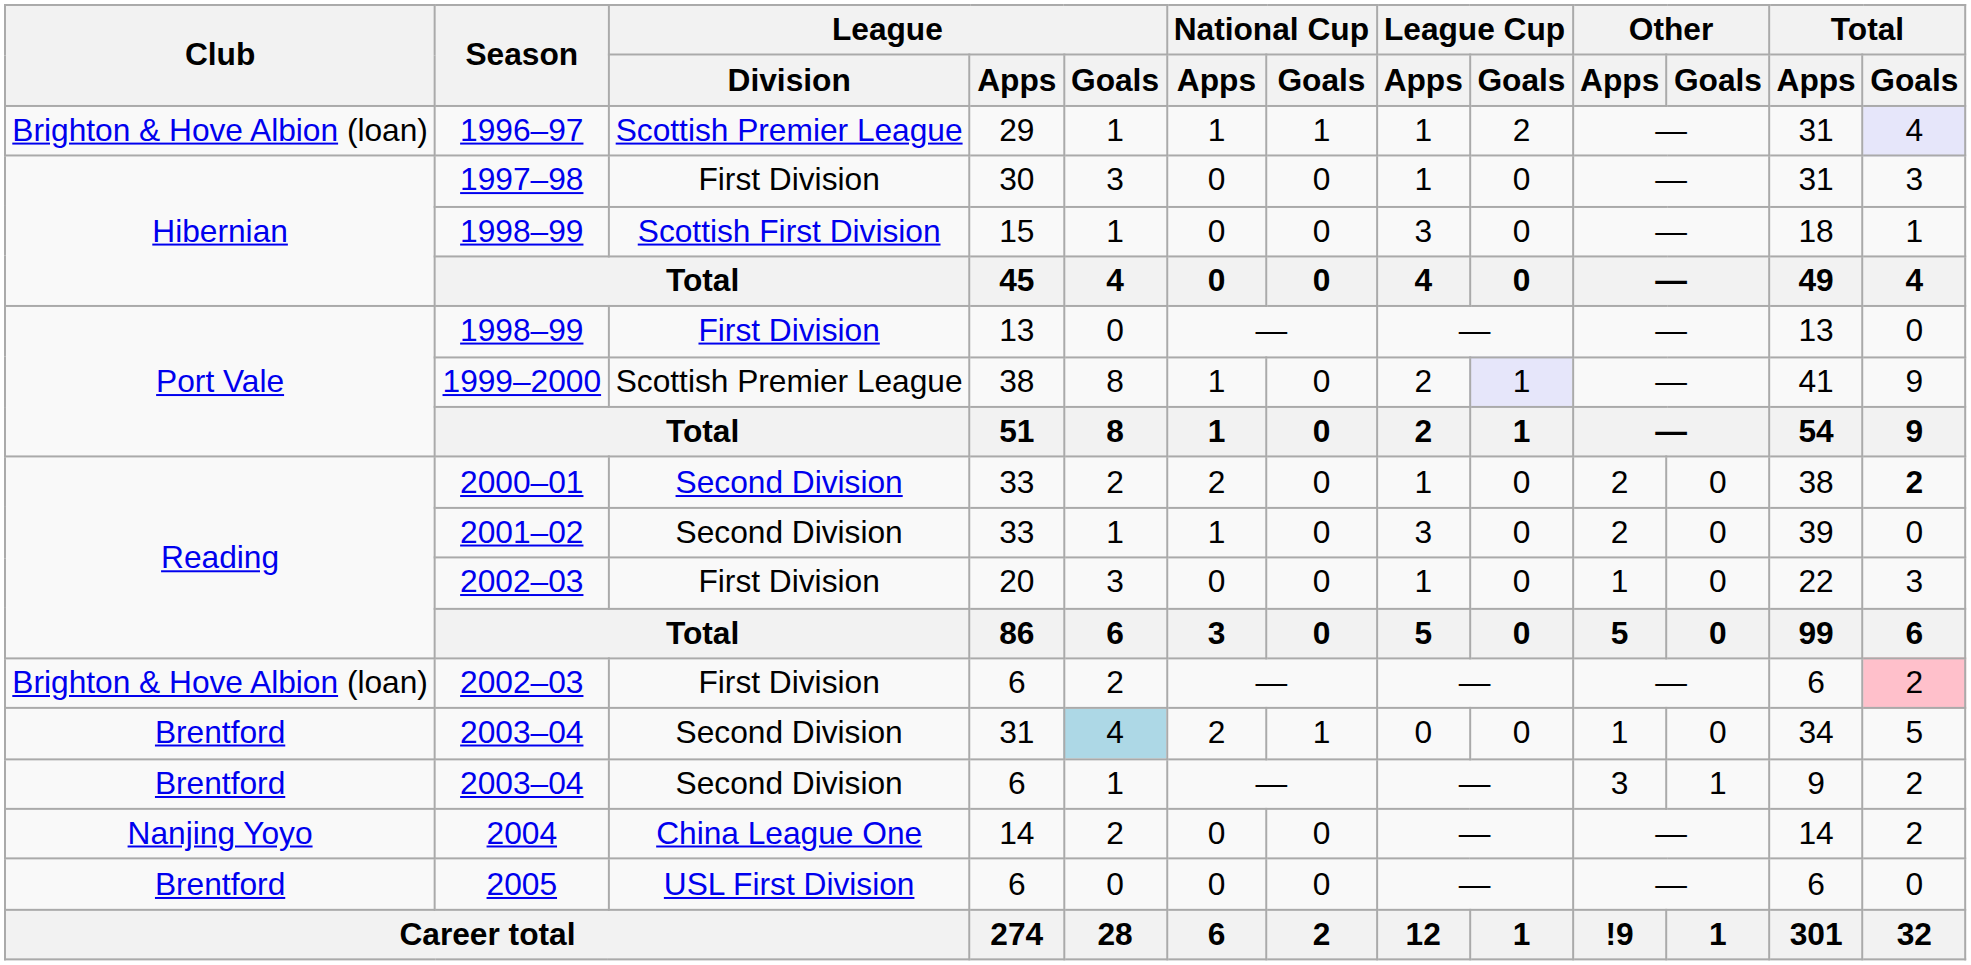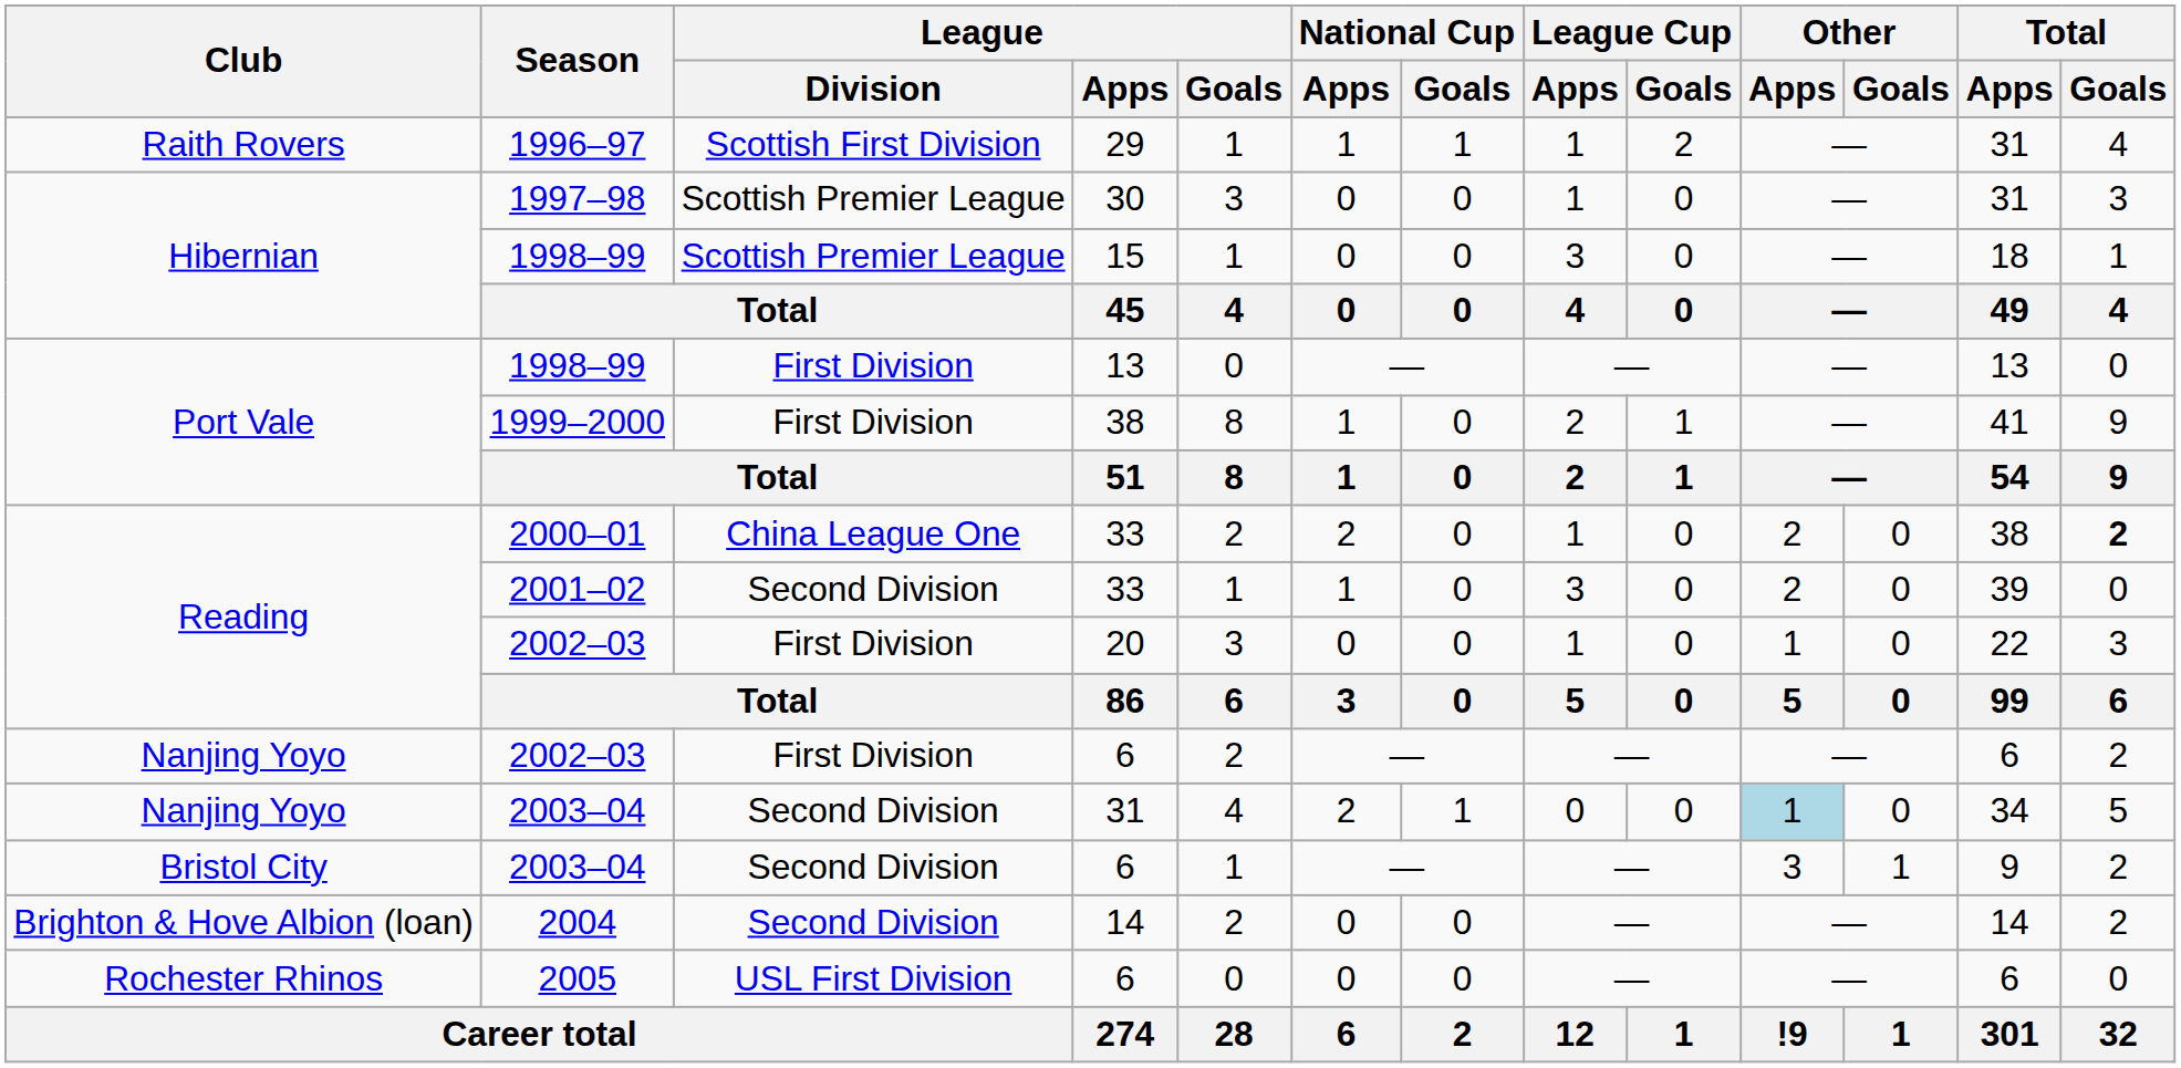1996–97 | Club: Brighton & Hove Albion (loan) -> Raith Rovers
1996–97 | League / Division: Scottish Premier League -> Scottish First Division
1996–97 | Total / Goals: lavender background -> no background
1997–98 | League / Division: First Division -> Scottish Premier League
1998–99 / 15 | League / Division: Scottish First Division -> Scottish Premier League
1999–2000 | League / Division: Scottish Premier League -> First Division
1999–2000 | League Cup / Goals: lavender background -> no background
2000–01 | League / Division: Second Division -> China League One
2002–03 / 6 | Club: Brighton & Hove Albion (loan) -> Nanjing Yoyo
2002–03 / 6 | Total / Goals: pink background -> no background
2003–04 / 31 | Club: Brentford -> Nanjing Yoyo
2003–04 / 31 | League / Goals: lightblue background -> no background
2003–04 / 31 | Other / Apps: no background -> lightblue background
2003–04 / 6 | Club: Brentford -> Bristol City
2004 | Club: Nanjing Yoyo -> Brighton & Hove Albion (loan)
2004 | League / Division: China League One -> Second Division
2005 | Club: Brentford -> Rochester Rhinos
